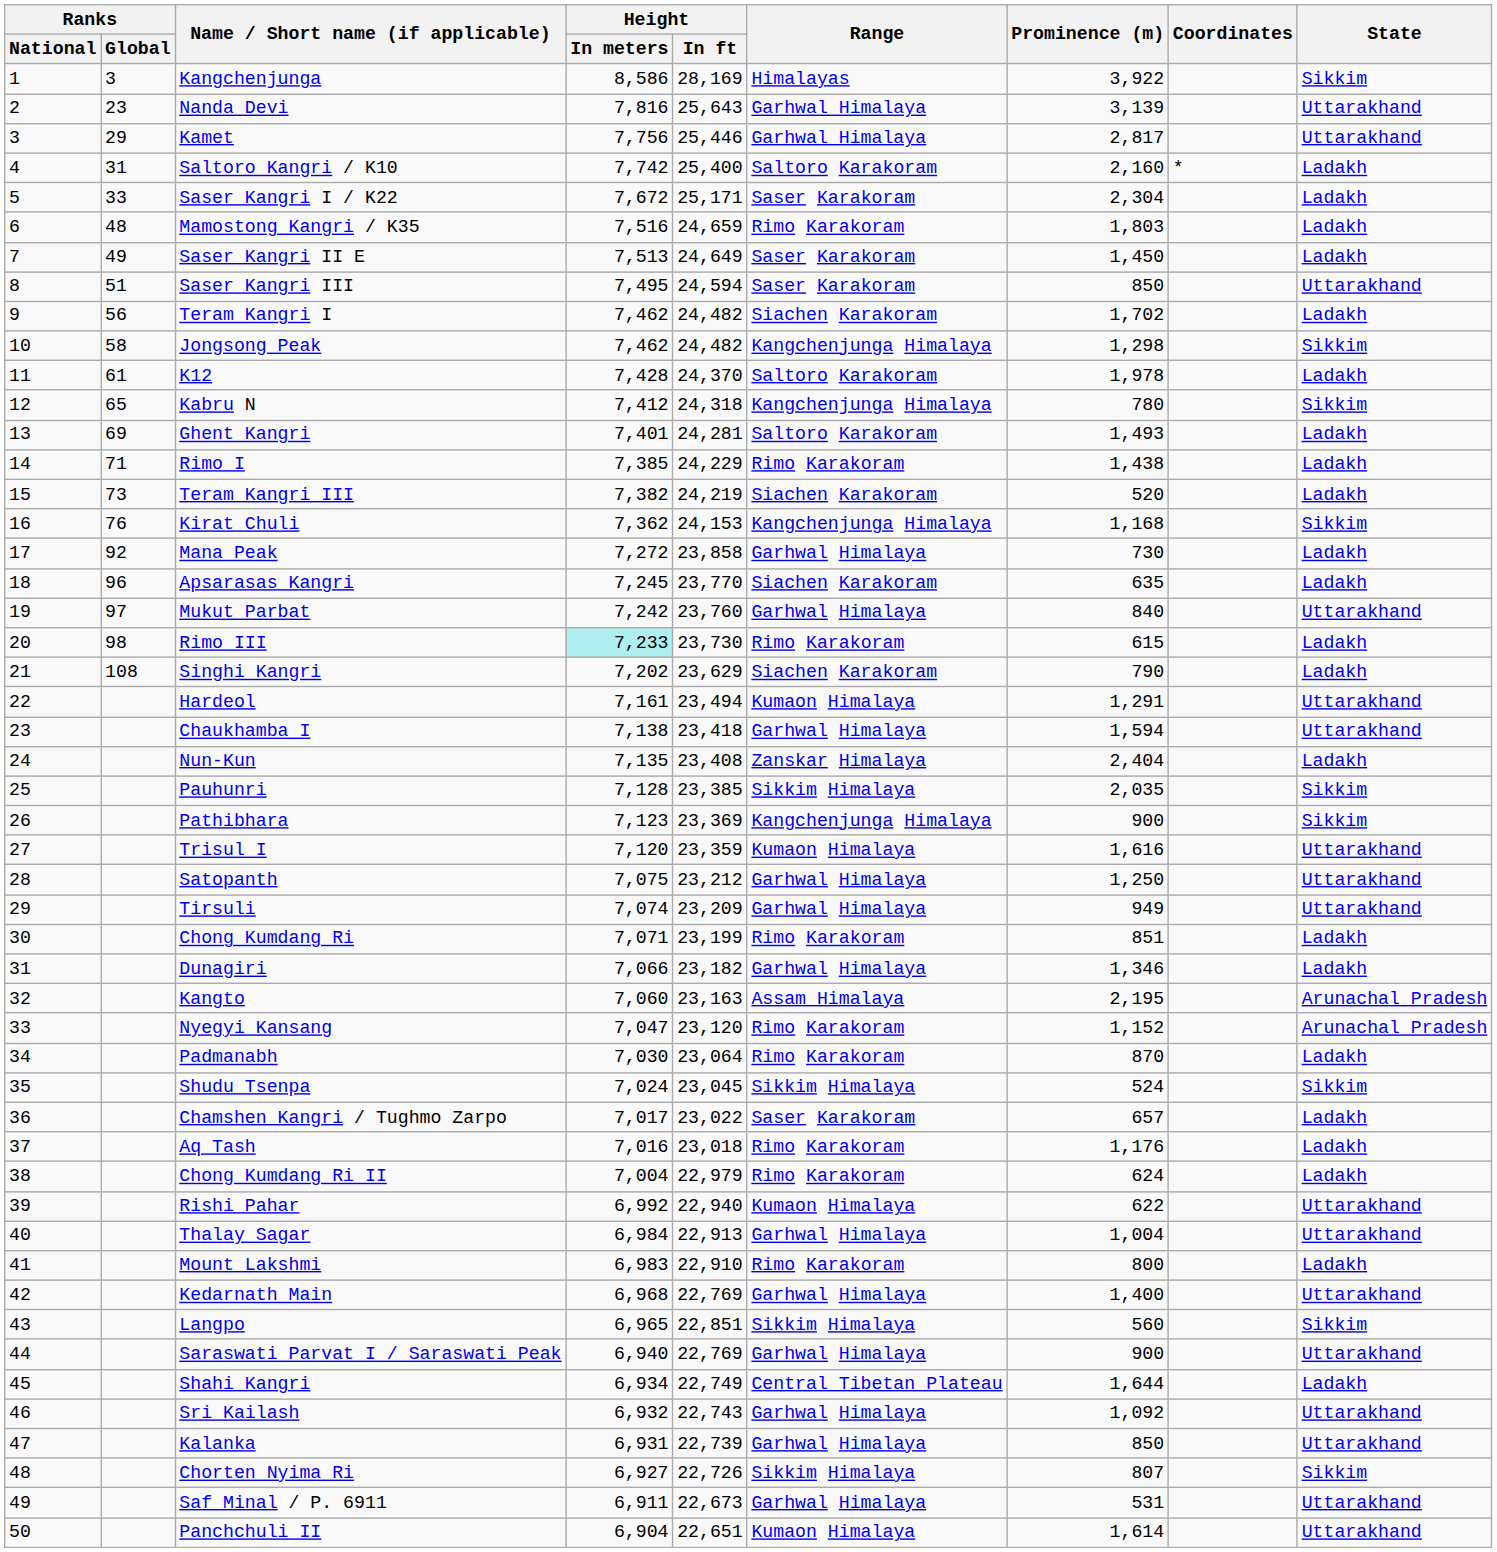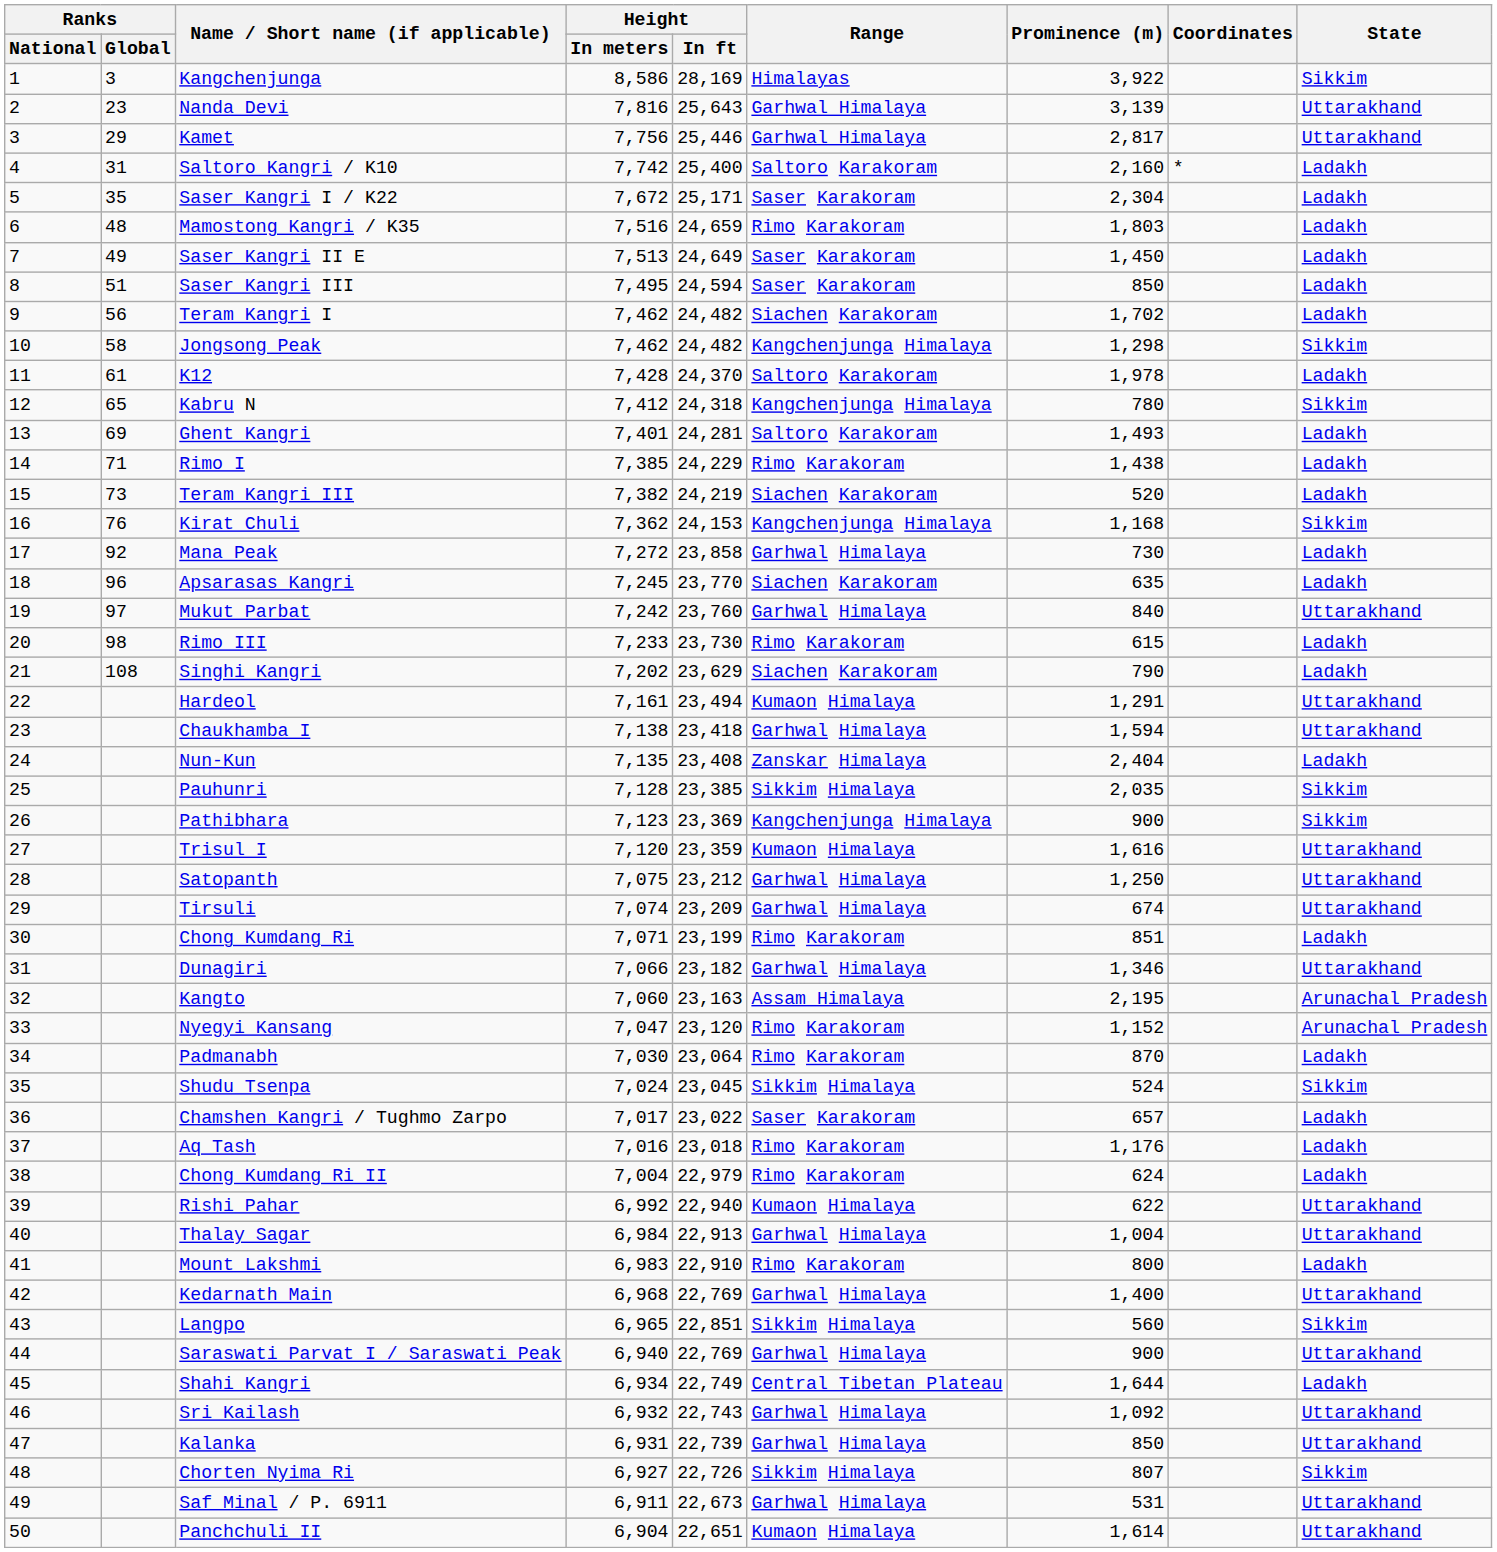Saser Kangri I / K22 | Ranks / Global: 33 -> 35
Saser Kangri III | State: Uttarakhand -> Ladakh
Rimo III | Height / In meters: paleturquoise background -> no background
Tirsuli | Prominence (m): 949 -> 674
Dunagiri | State: Ladakh -> Uttarakhand
